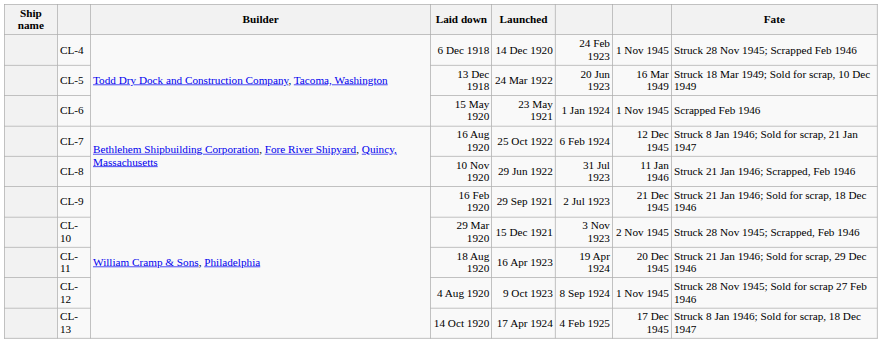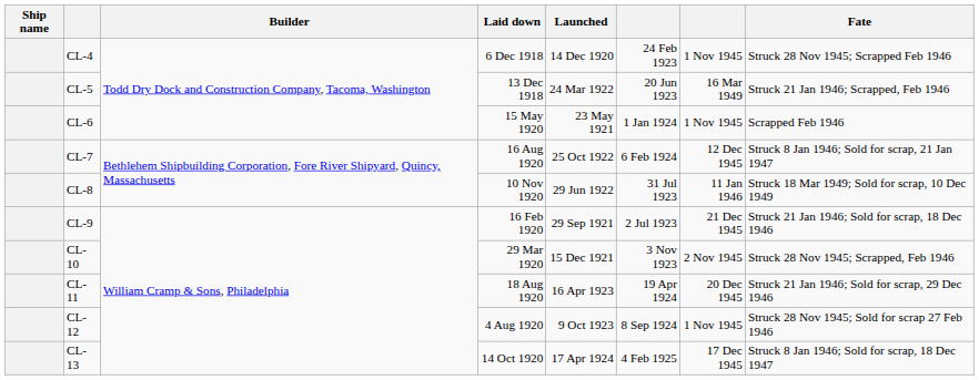CL-5 | Fate: Struck 18 Mar 1949; Sold for scrap, 10 Dec 1949 -> Struck 21 Jan 1946; Scrapped, Feb 1946
CL-8 | Fate: Struck 21 Jan 1946; Scrapped, Feb 1946 -> Struck 18 Mar 1949; Sold for scrap, 10 Dec 1949
